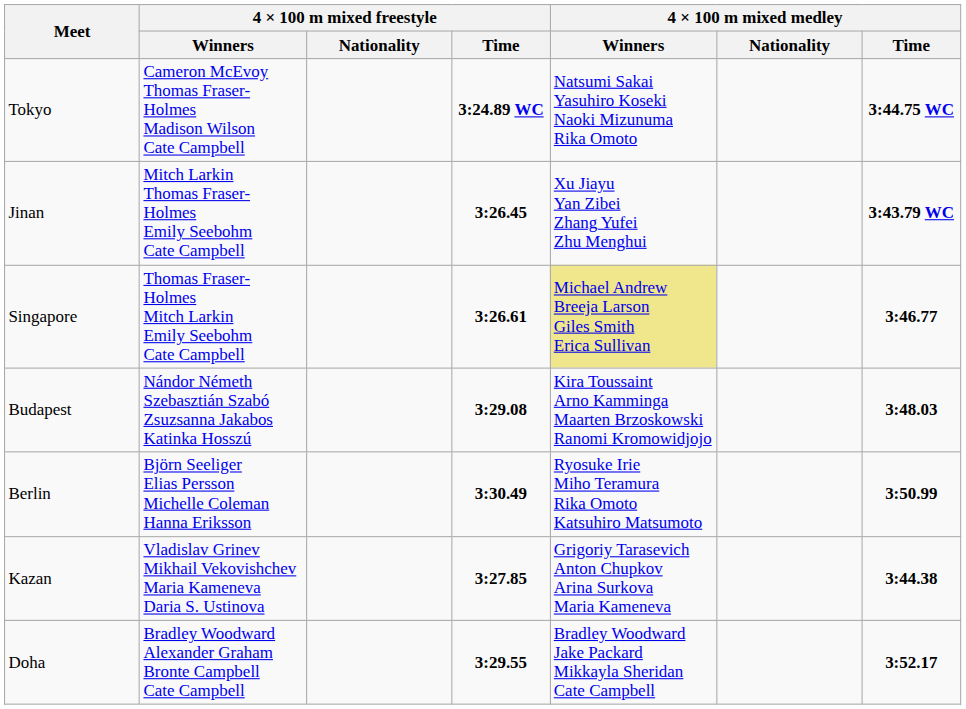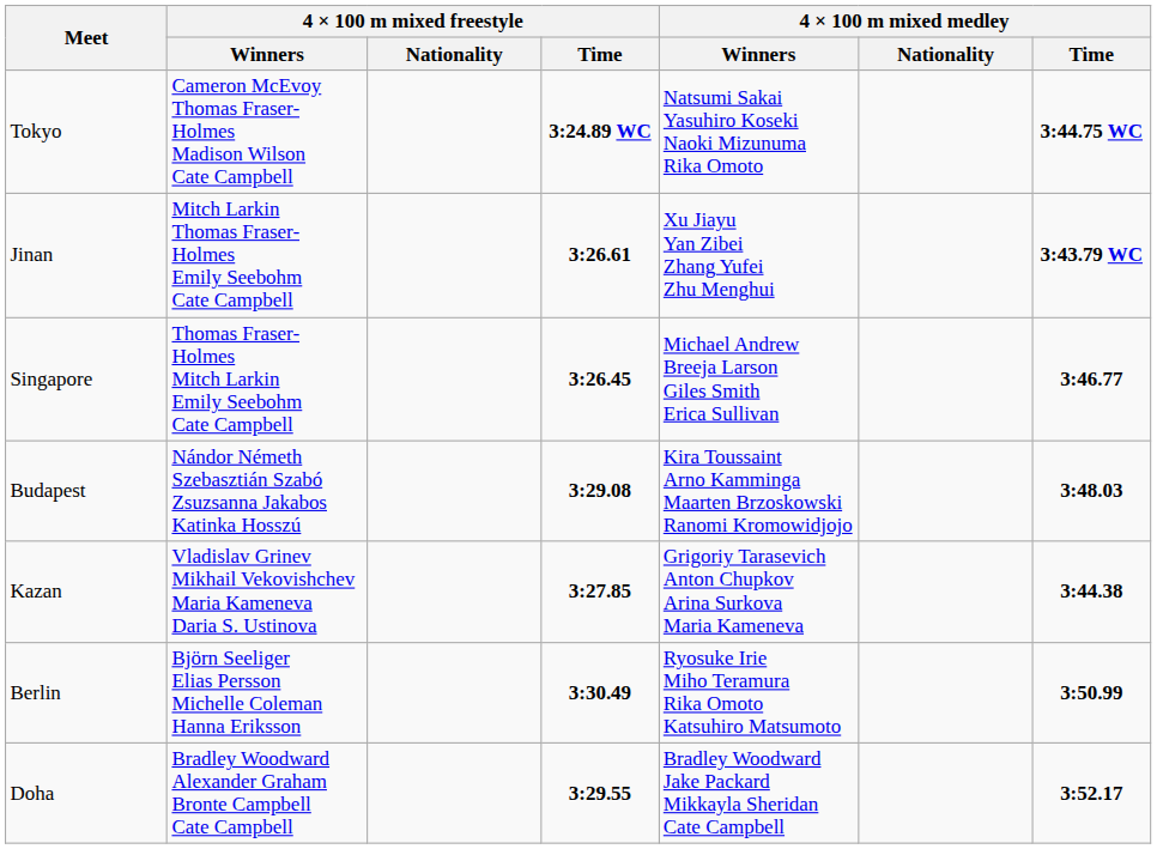Jinan | 4 × 100 m mixed freestyle / Time: 3:26.45 -> 3:26.61
Singapore | 4 × 100 m mixed freestyle / Time: 3:26.61 -> 3:26.45
Singapore | 4 × 100 m mixed medley / Winners: khaki background -> no background
rows swapped: Berlin <-> Kazan
